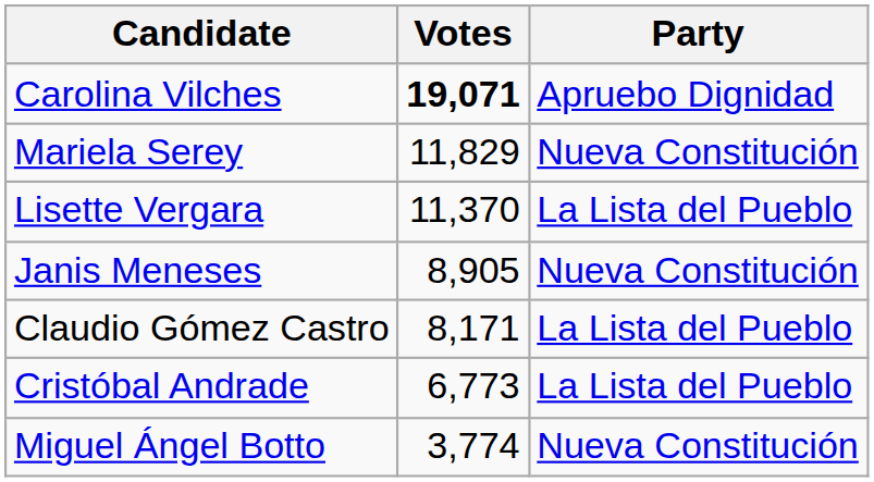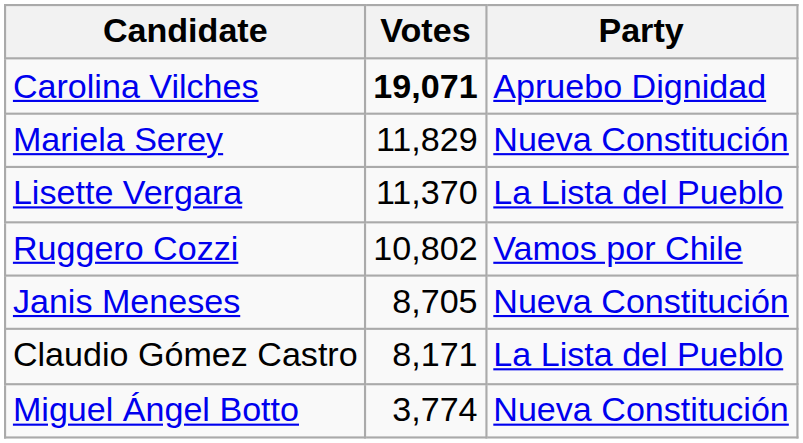+ row: Ruggero Cozzi | 10,802 | Vamos por Chile
Janis Meneses | Votes: 8,905 -> 8,705
- row: Cristóbal Andrade | 6,773 | La Lista del Pueblo
